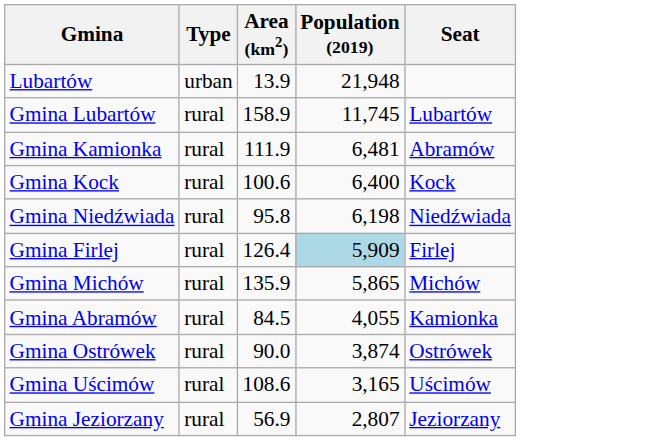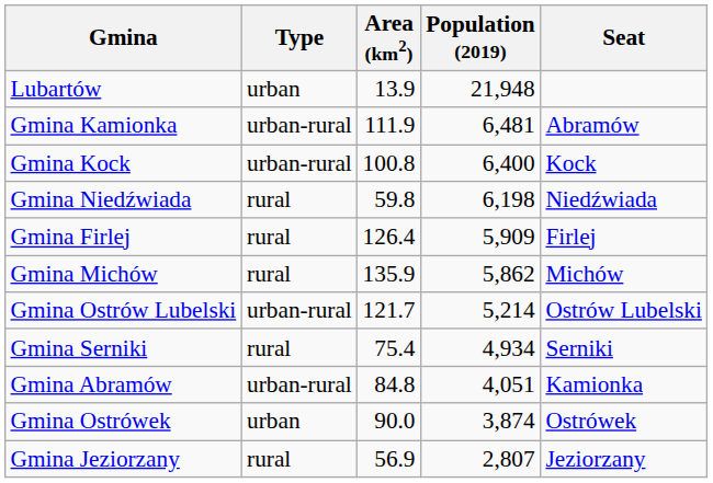- row: Gmina Lubartów | rural | 158.9 | 11,745 | Lubartów
Gmina Kamionka | Type: rural -> urban-rural
Gmina Kock | Type: rural -> urban-rural
Gmina Kock | Area (km2): 100.6 -> 100.8
Gmina Niedźwiada | Area (km2): 95.8 -> 59.8
Gmina Firlej | Population (2019): lightblue background -> no background
Gmina Michów | Population (2019): 5,865 -> 5,862
+ row: Gmina Ostrów Lubelski | urban-rural | 121.7 | 5,214 | Ostrów Lubelski
+ row: Gmina Serniki | rural | 75.4 | 4,934 | Serniki
Gmina Abramów | Type: rural -> urban-rural
Gmina Abramów | Area (km2): 84.5 -> 84.8
Gmina Abramów | Population (2019): 4,055 -> 4,051
Gmina Ostrówek | Type: rural -> urban
- row: Gmina Uścimów | rural | 108.6 | 3,165 | Uścimów
